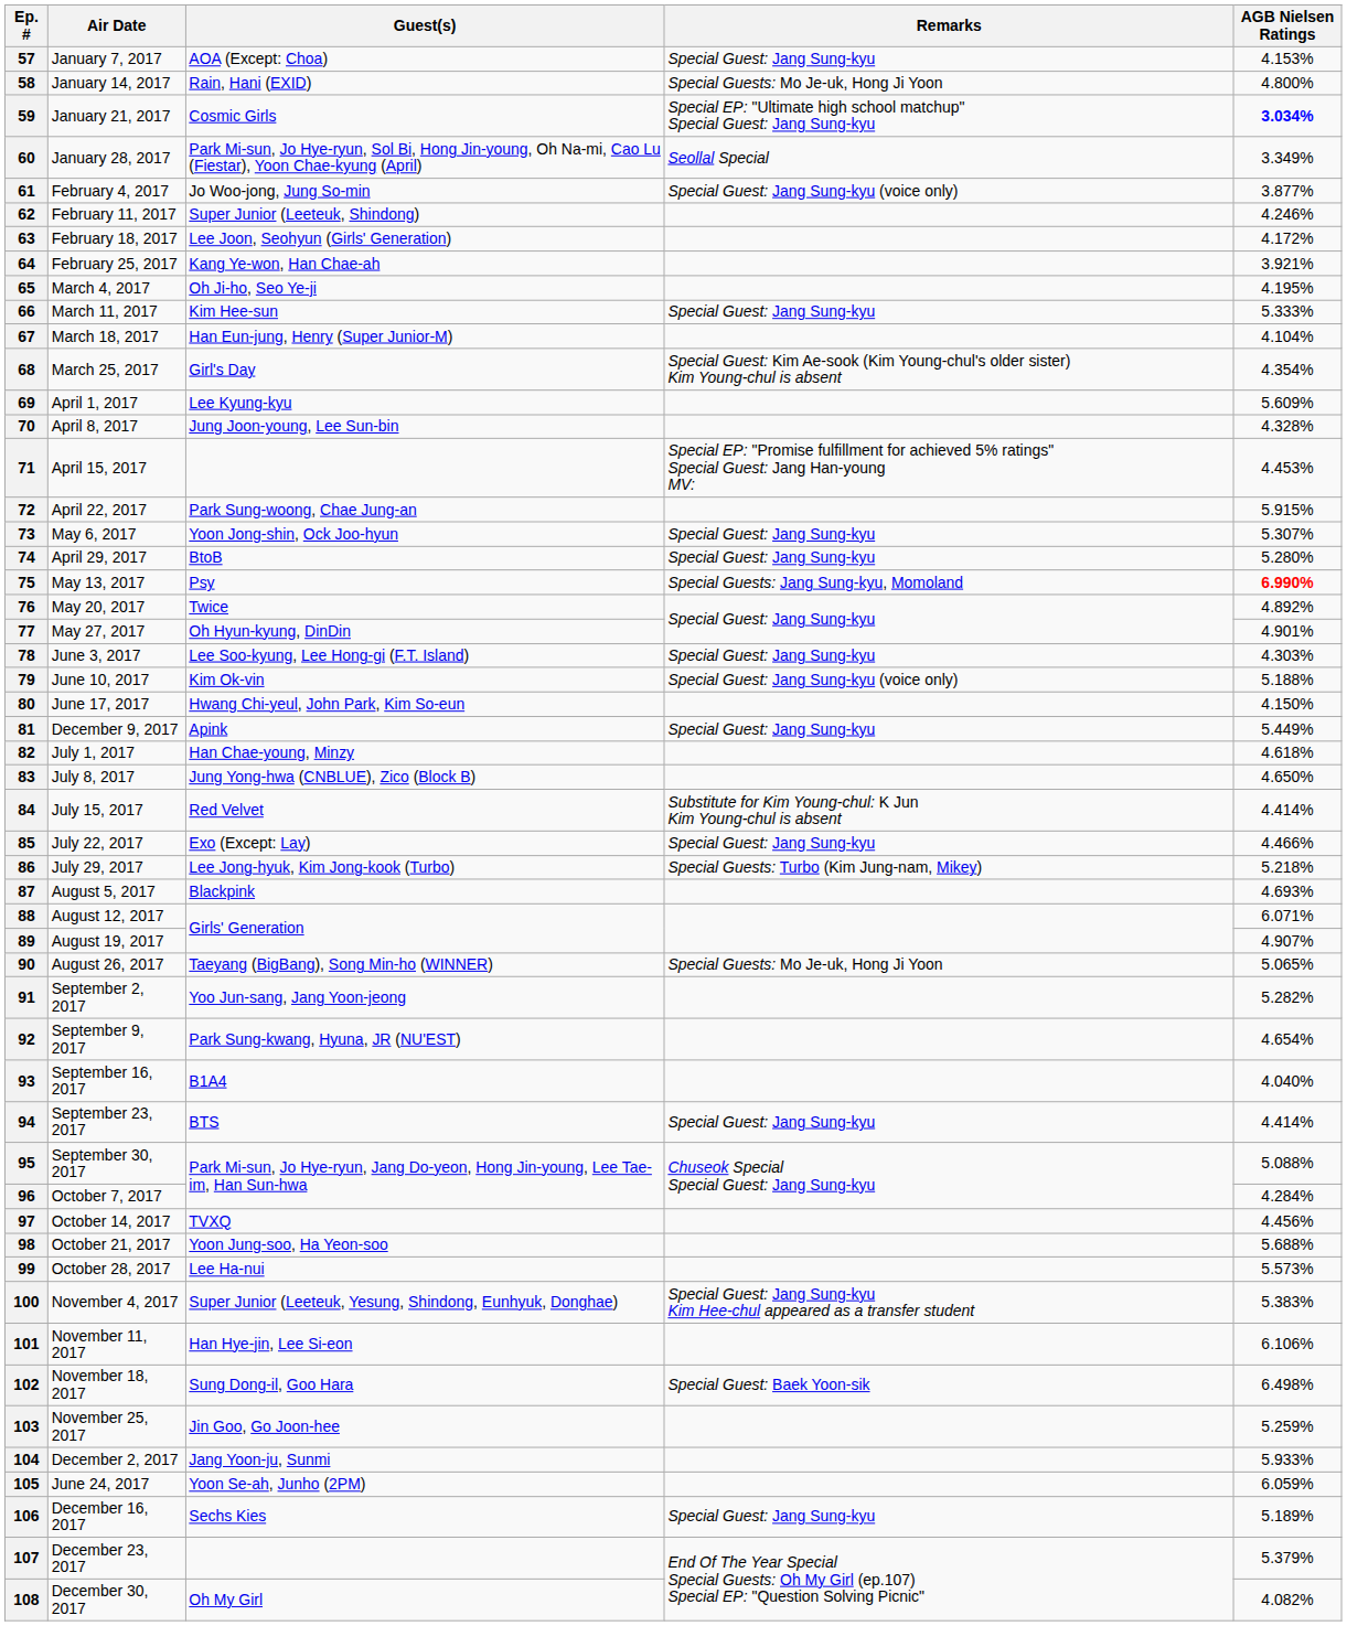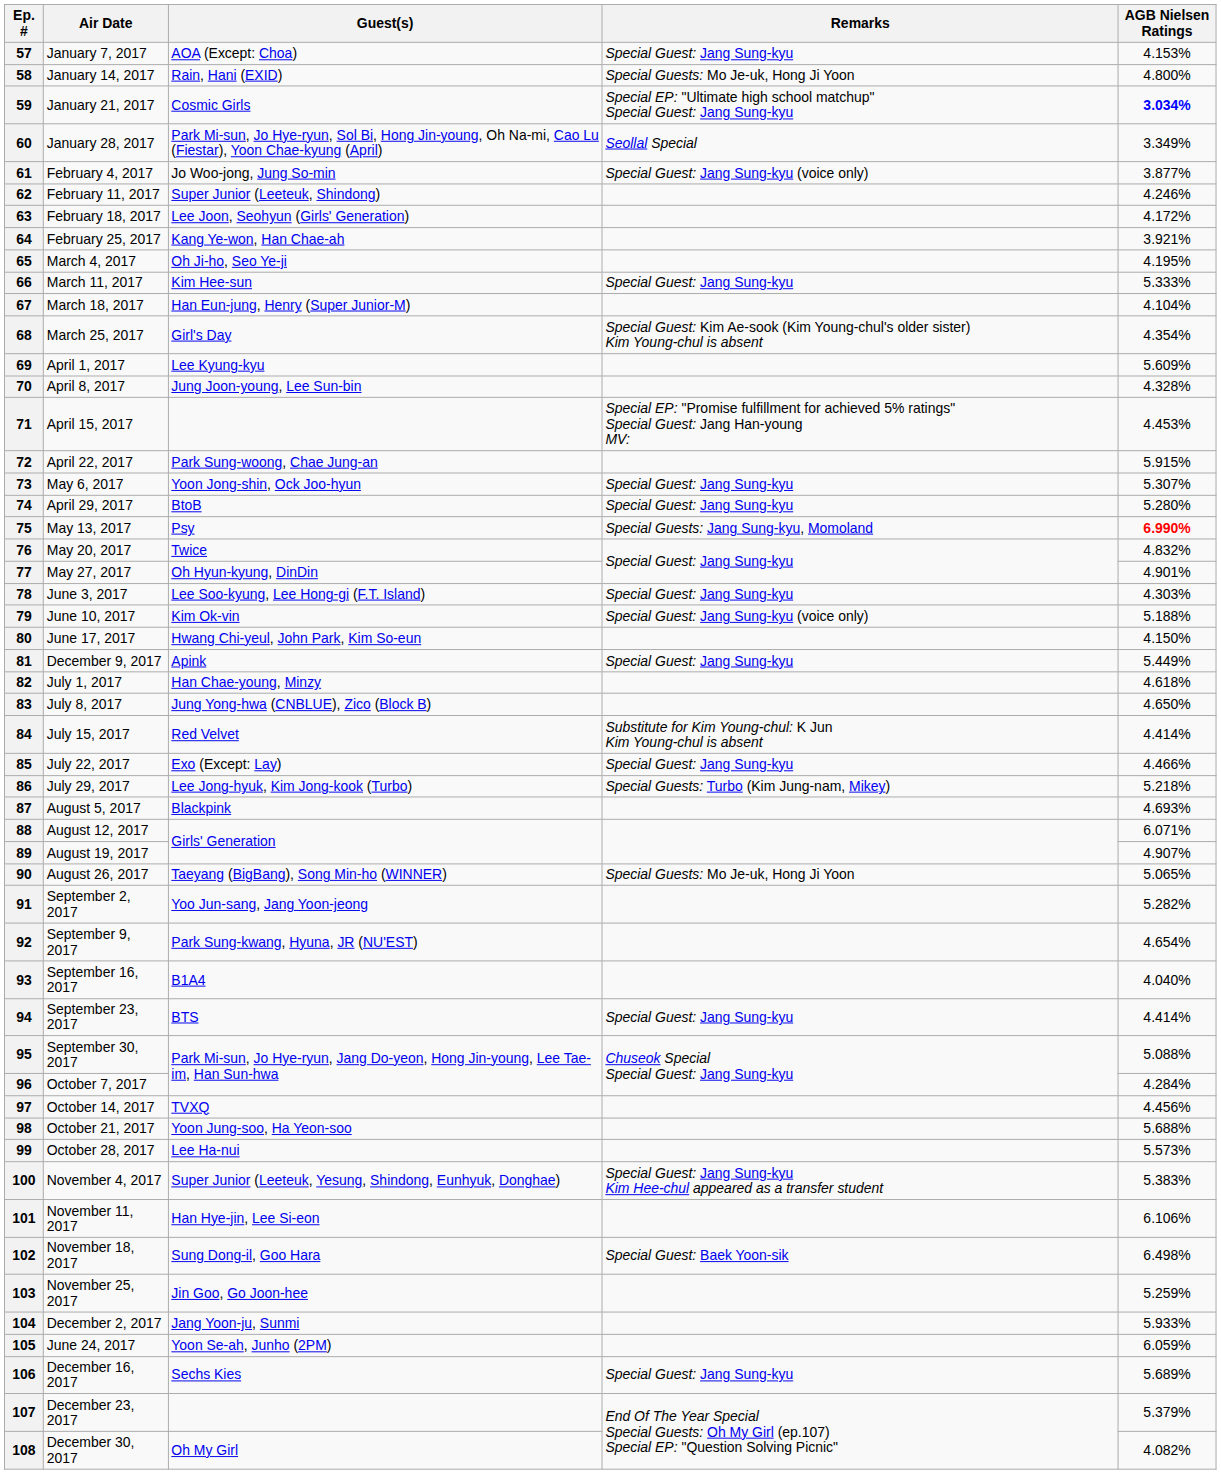76 | AGB Nielsen Ratings: 4.892% -> 4.832%
106 | AGB Nielsen Ratings: 5.189% -> 5.689%
